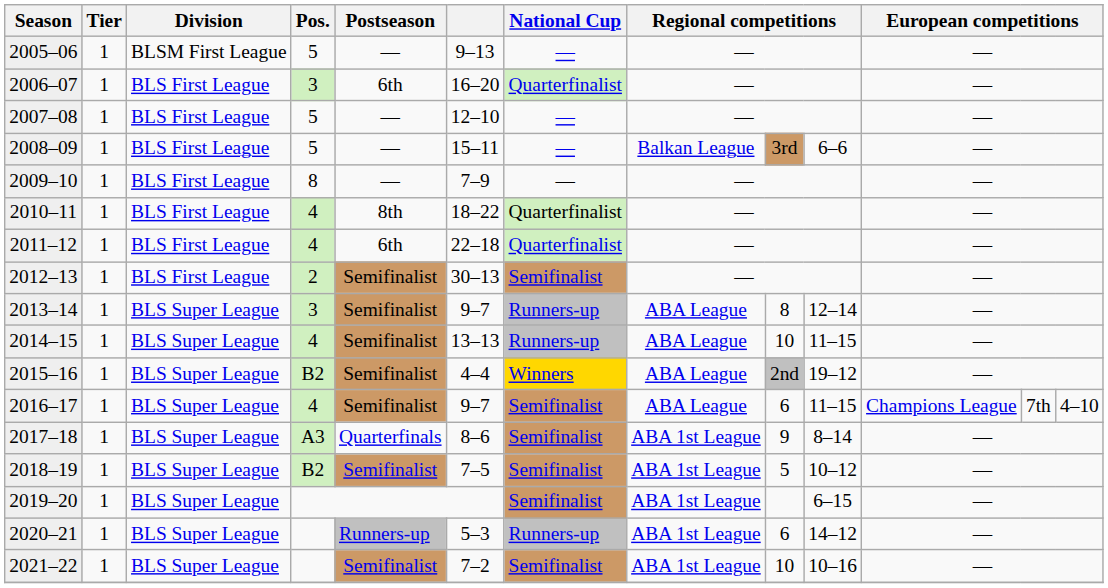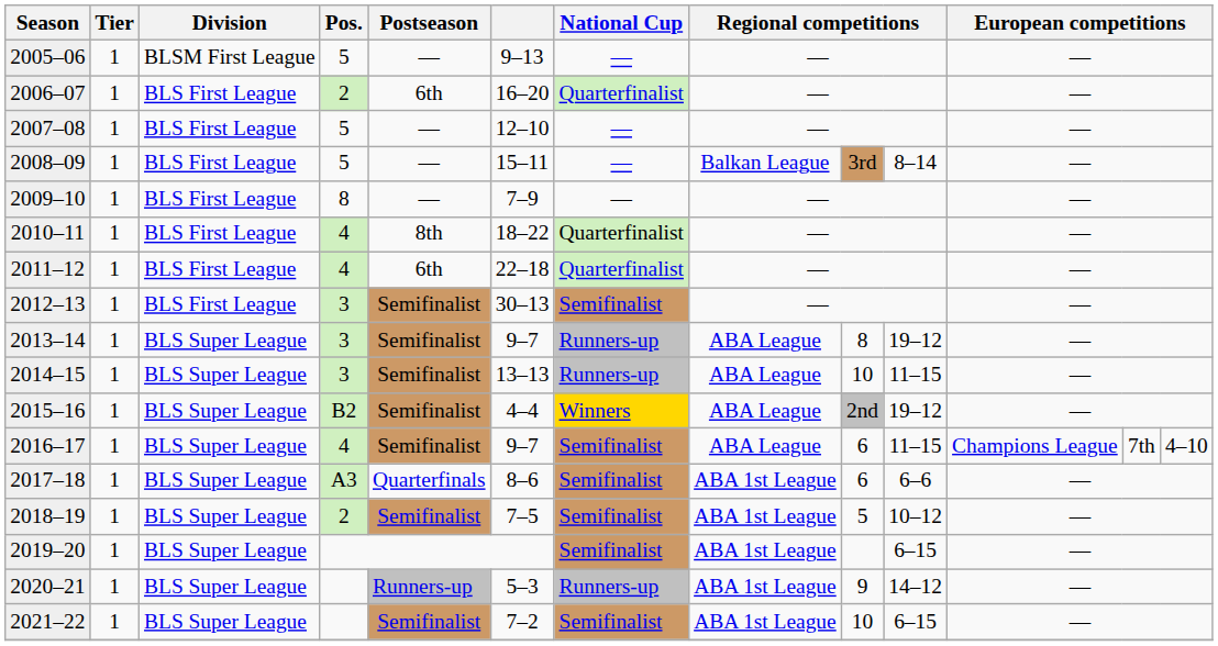2006–07 | Pos.: 3 -> 2
2008–09 | column 10: 6–6 -> 8–14
2012–13 | Pos.: 2 -> 3
2013–14 | column 10: 12–14 -> 19–12
2014–15 | Pos.: 4 -> 3
2017–18 | column 9: 9 -> 6
2017–18 | column 10: 8–14 -> 6–6
2018–19 | Pos.: B2 -> 2
2020–21 | column 9: 6 -> 9
2021–22 | column 10: 10–16 -> 6–15
